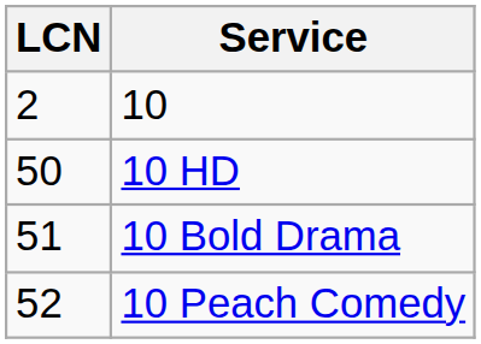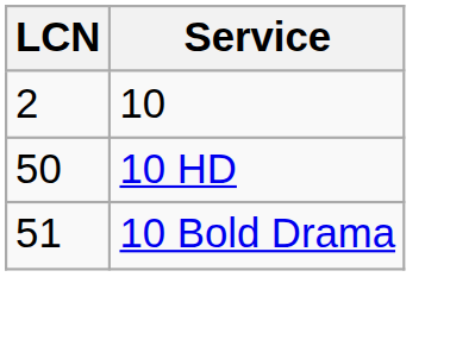- row: 52 | 10 Peach Comedy
